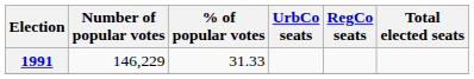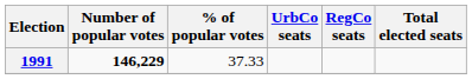1991 | Number of popular votes: normal -> bold
1991 | % of popular votes: 31.33 -> 37.33
